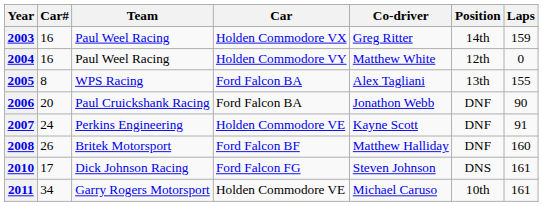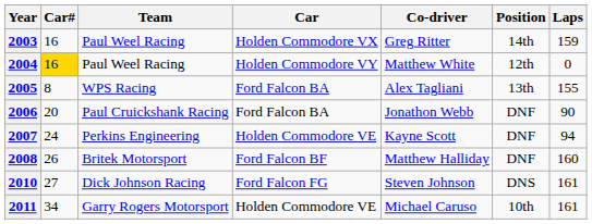2004 | Car#: no background -> gold background
2007 | Laps: 91 -> 94
2010 | Car#: 17 -> 27
